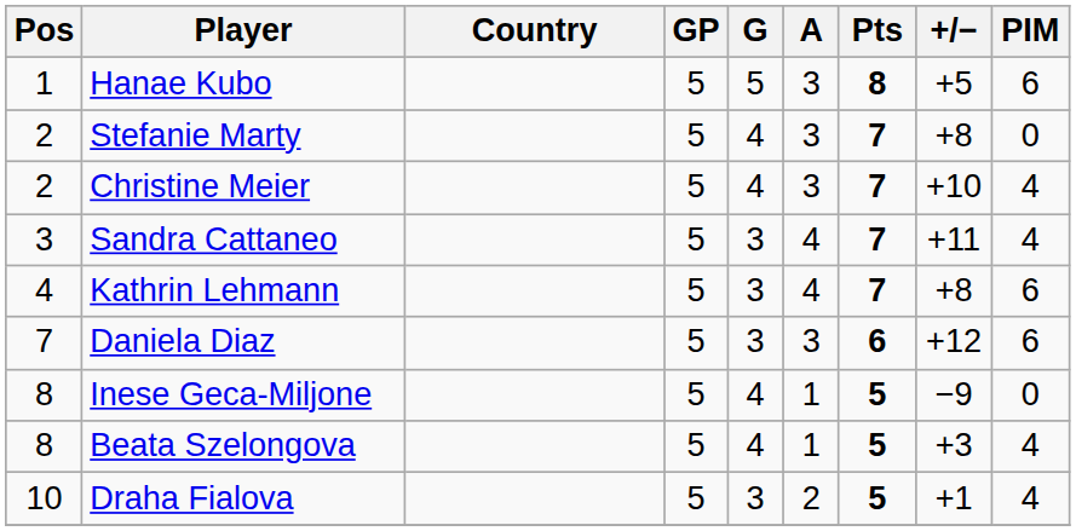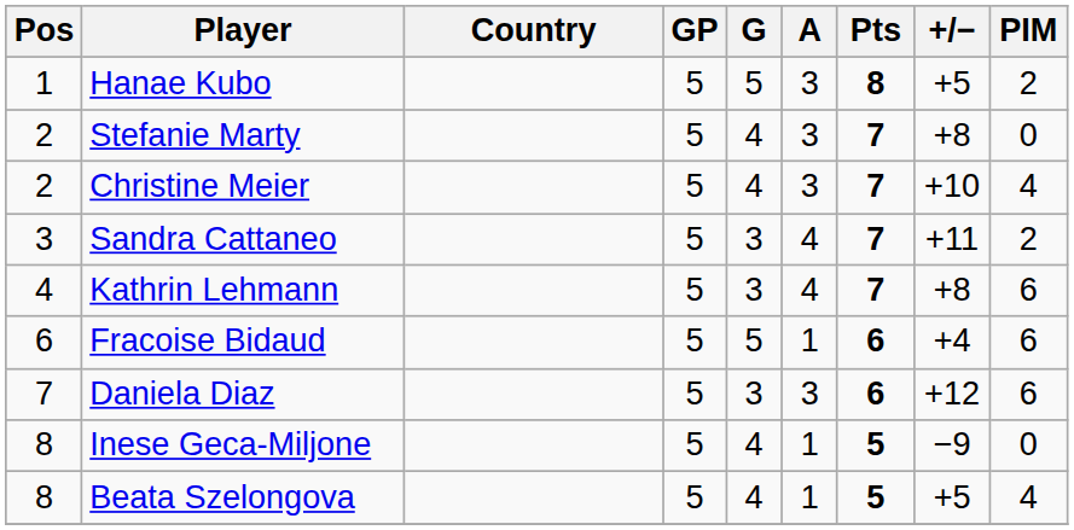Hanae Kubo | PIM: 6 -> 2
Sandra Cattaneo | PIM: 4 -> 2
+ row: 6 | Fracoise Bidaud | 5 | 5 | 1 | 6 | +4 | 6
Beata Szelongova | +/−: +3 -> +5
- row: 10 | Draha Fialova | 5 | 3 | 2 | 5 | +1 | 4
